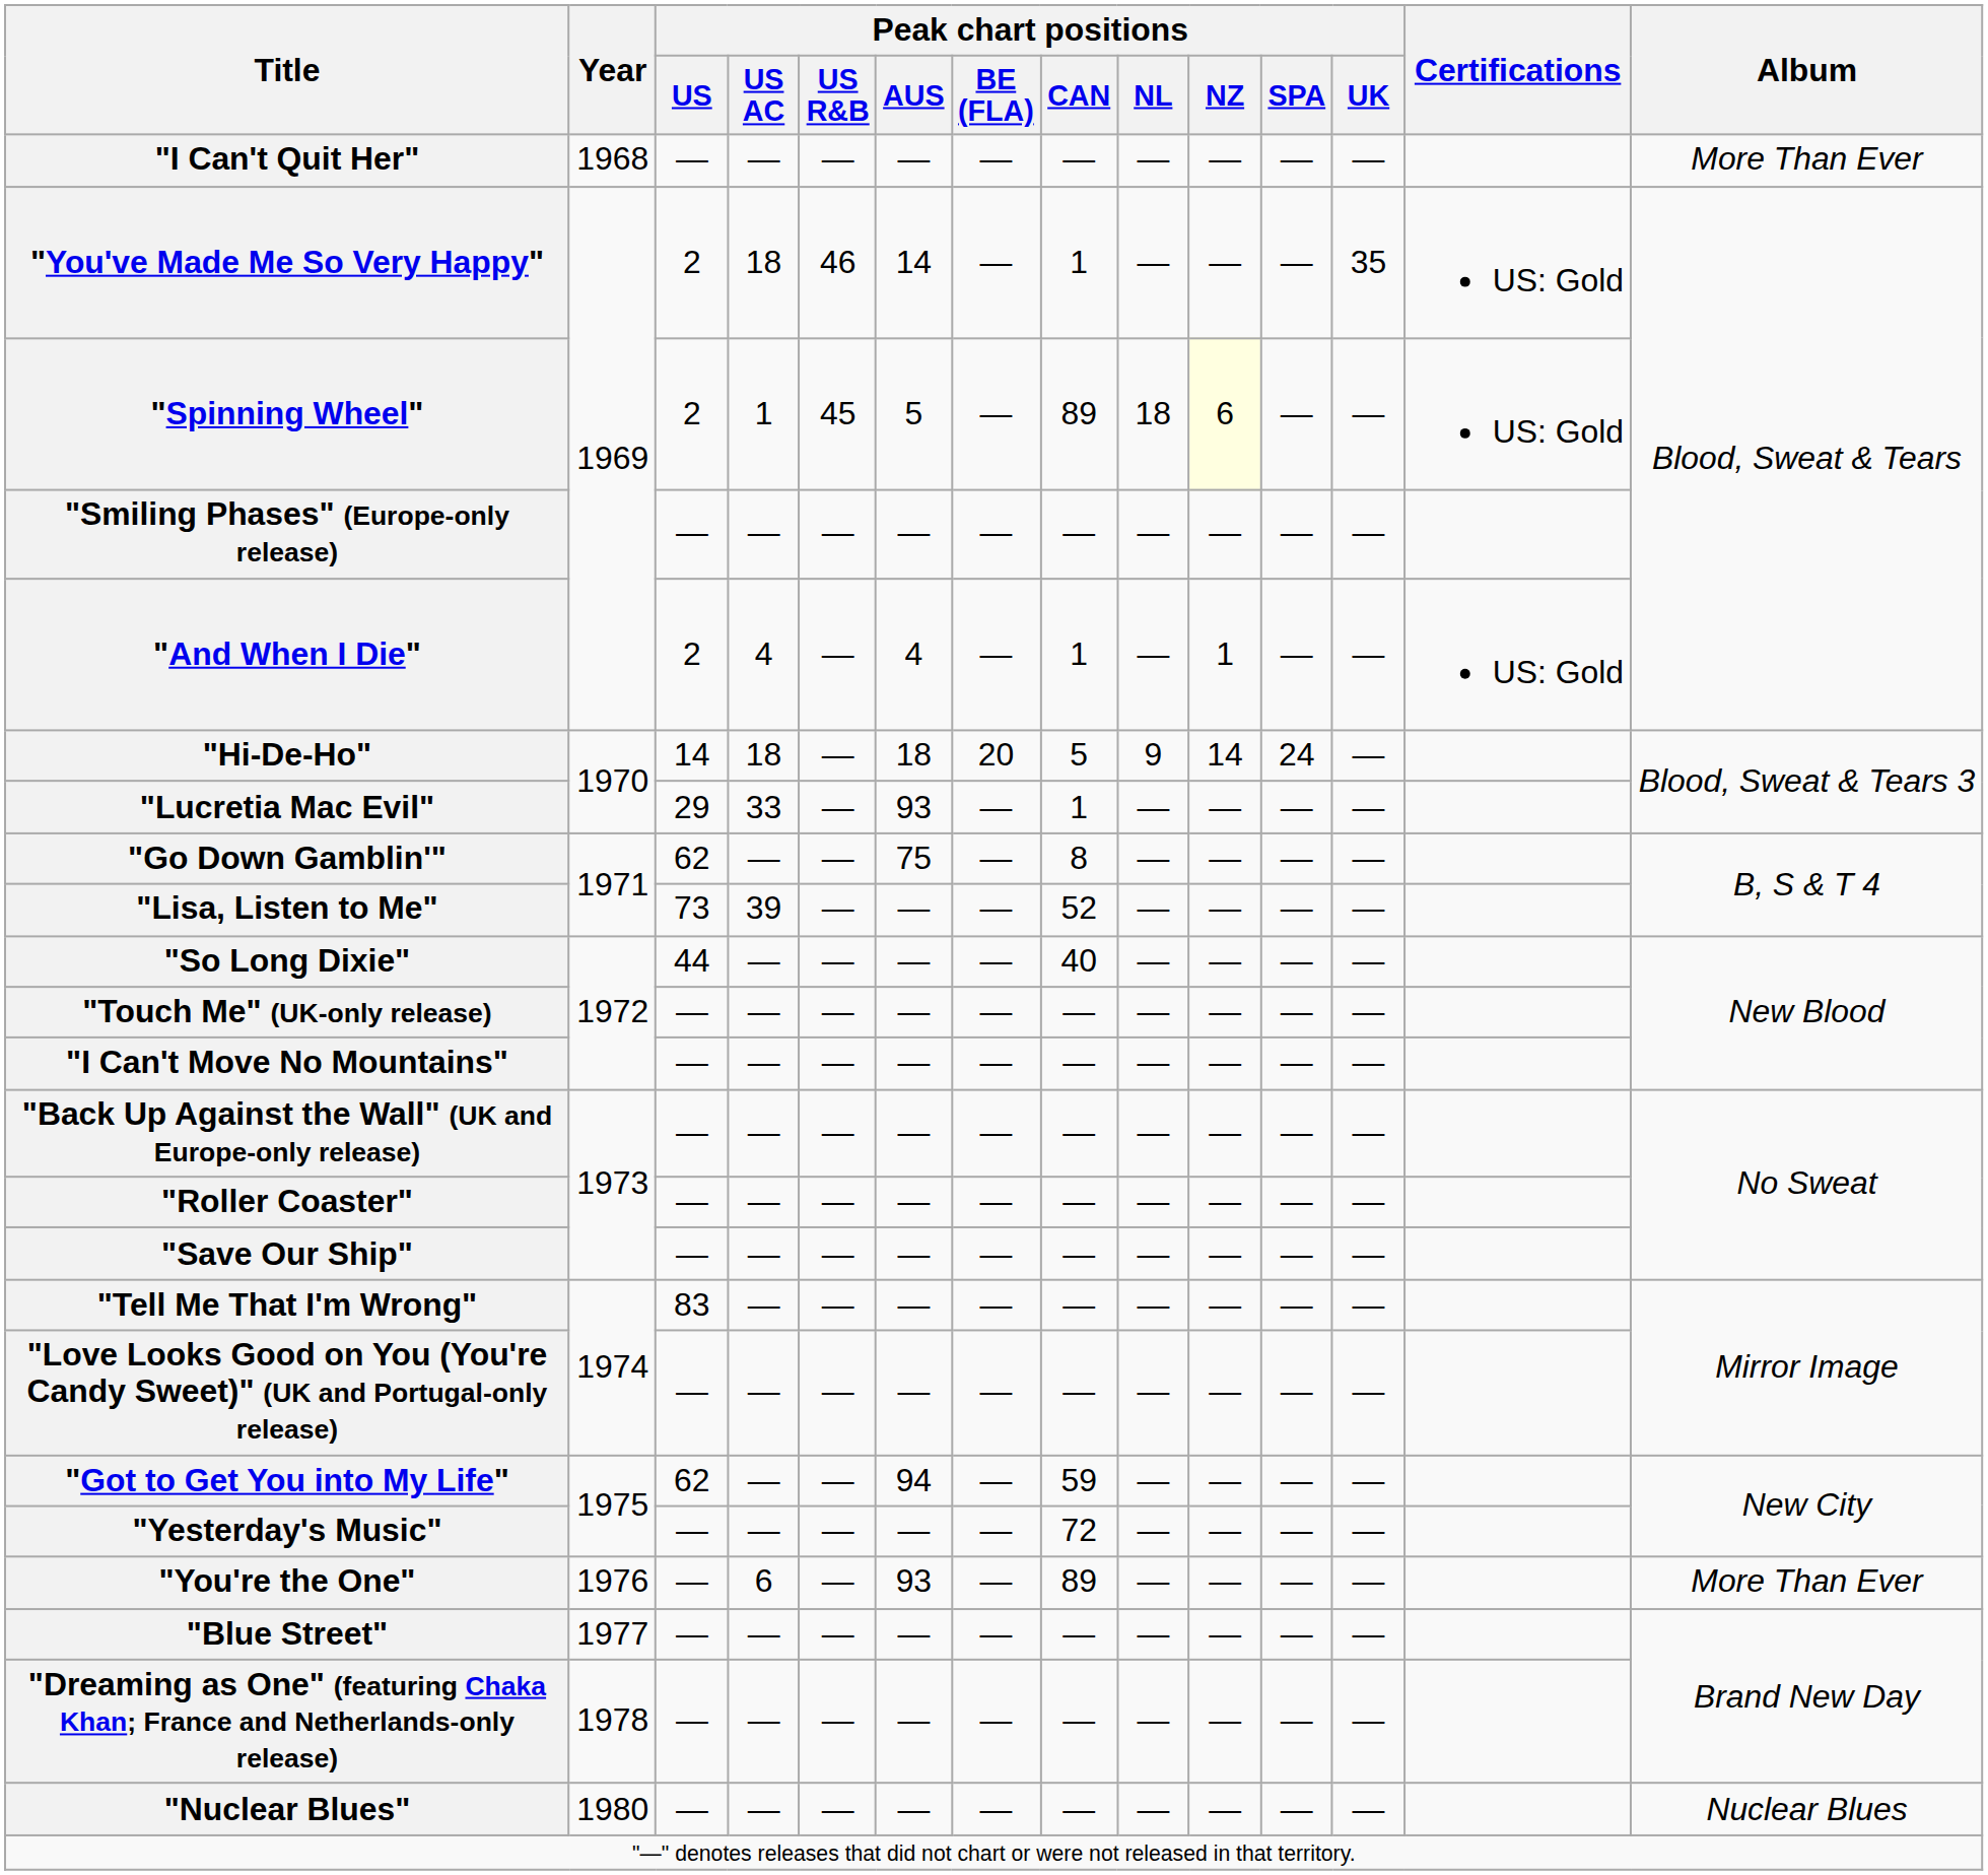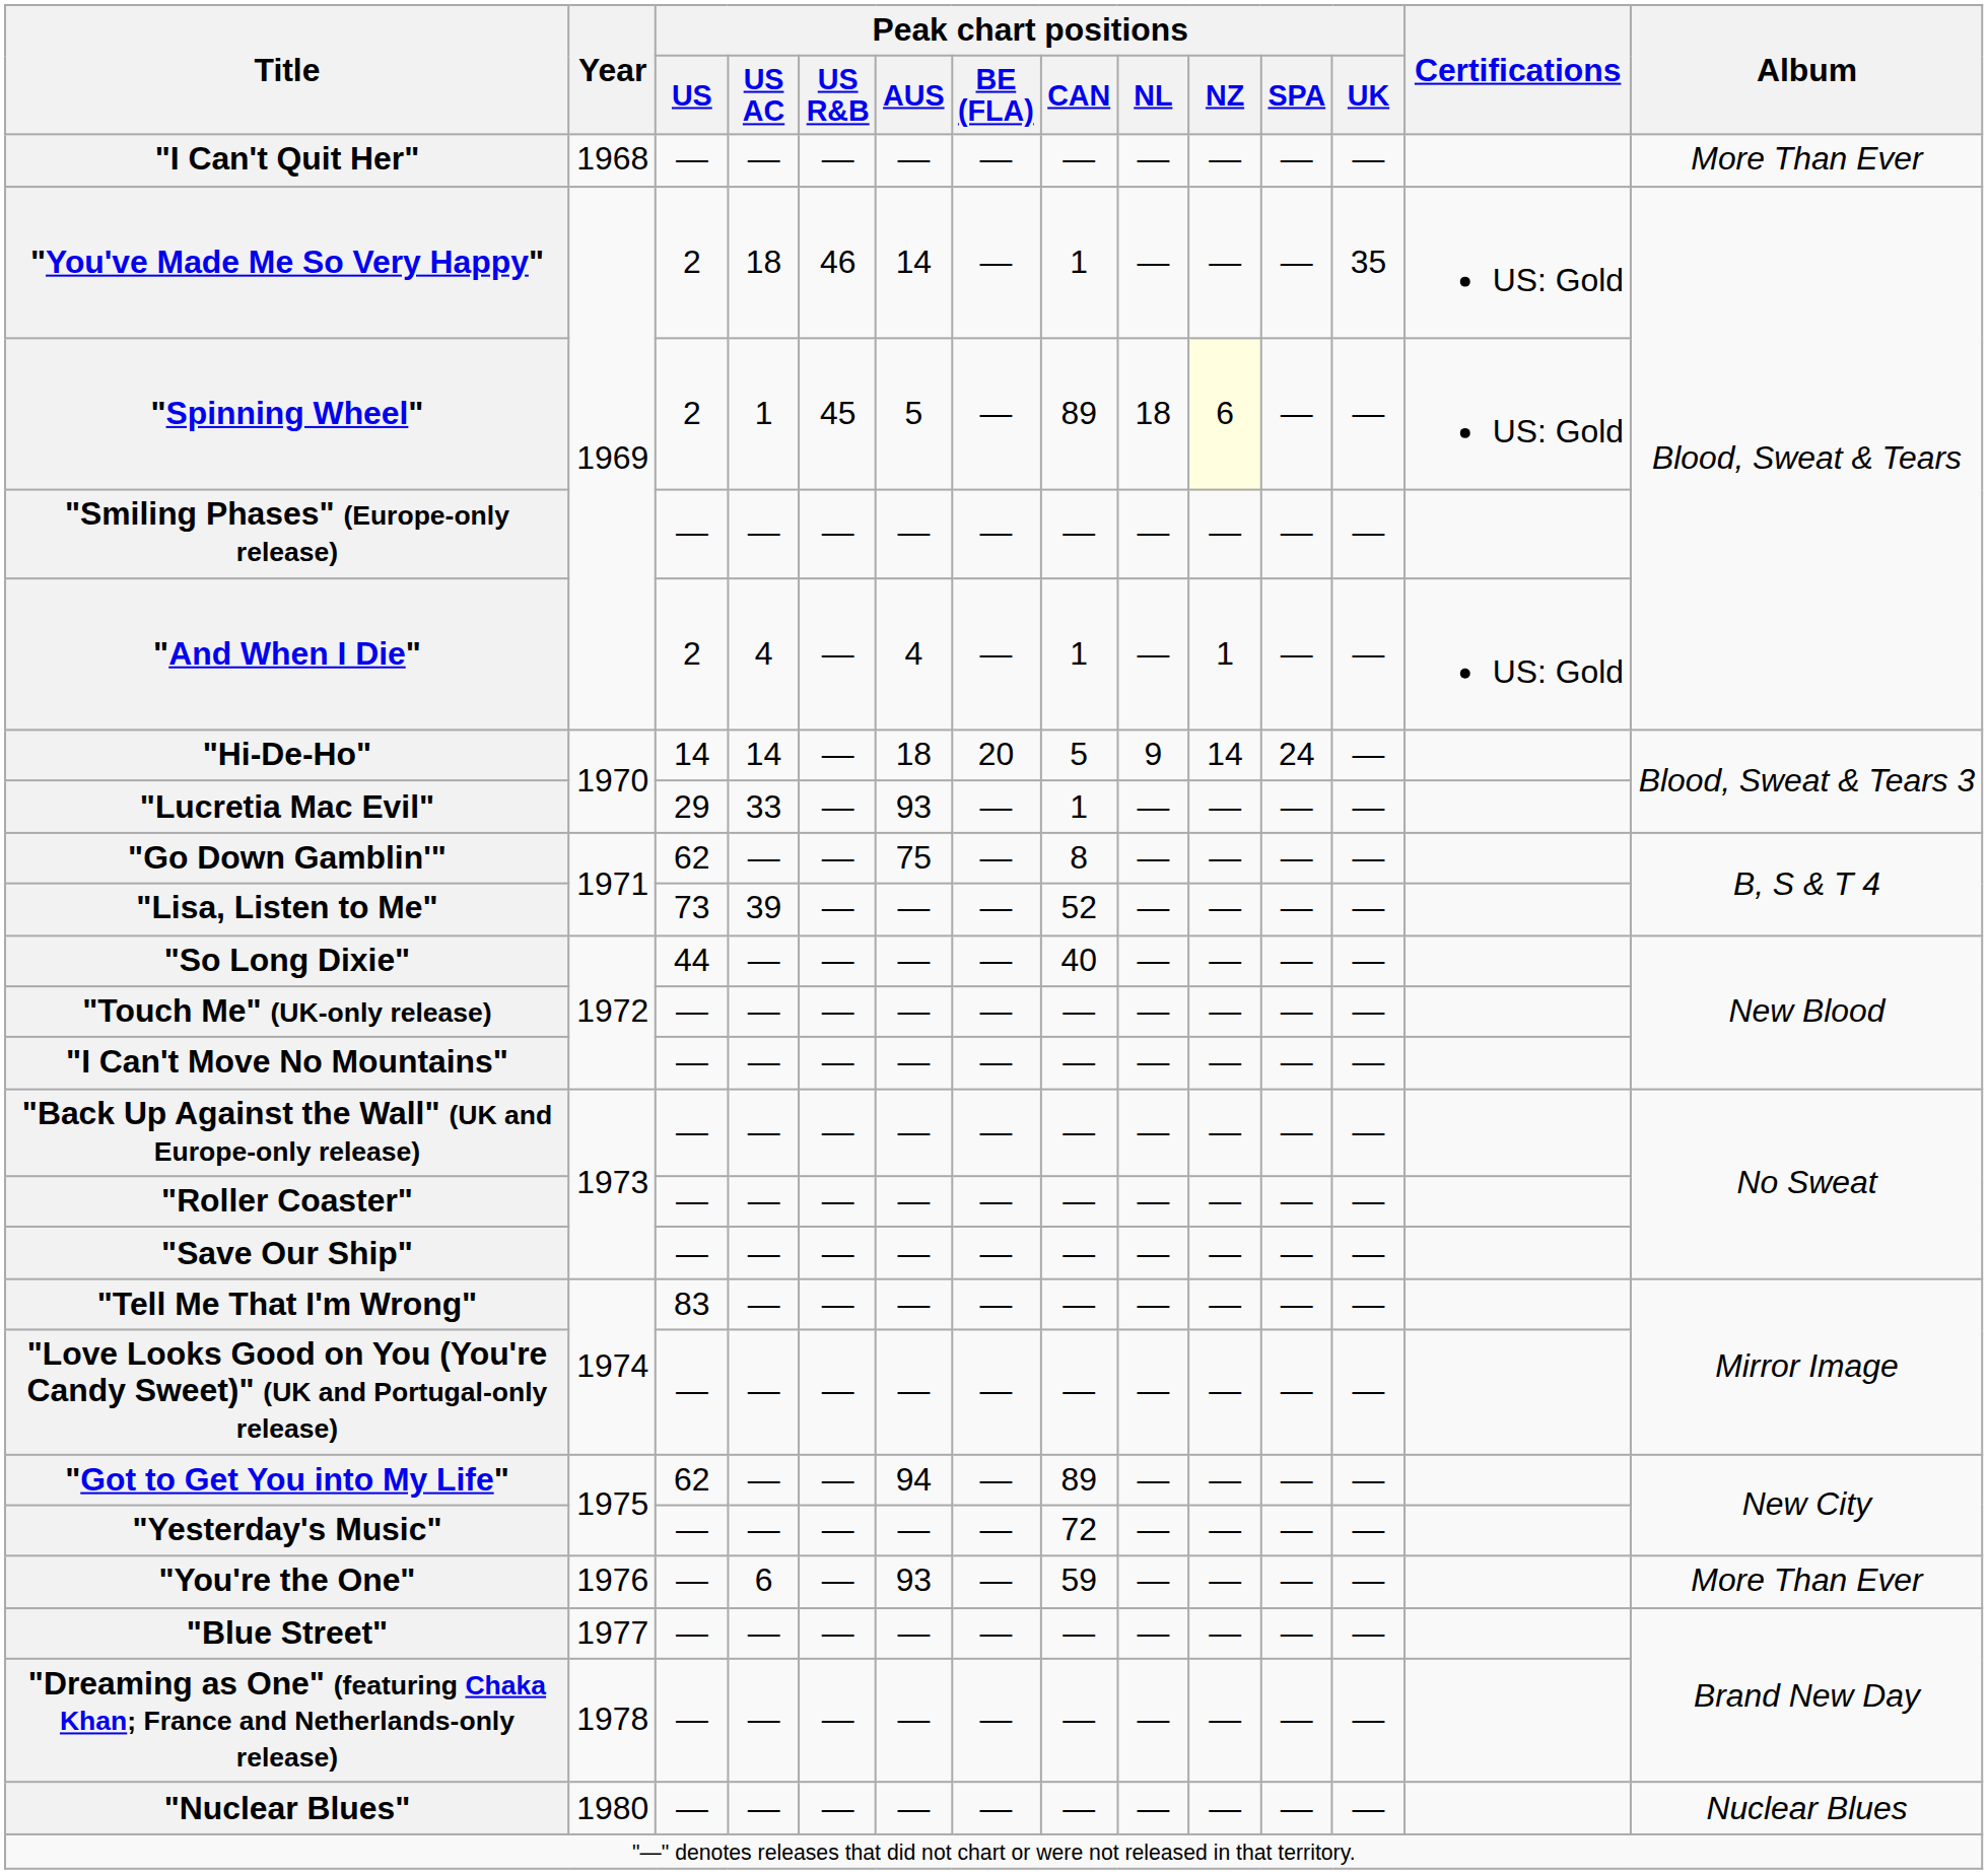"Hi-De-Ho" | Peak chart positions / US AC: 18 -> 14
"Got to Get You into My Life" | Peak chart positions / CAN: 59 -> 89
"You're the One" | Peak chart positions / CAN: 89 -> 59
